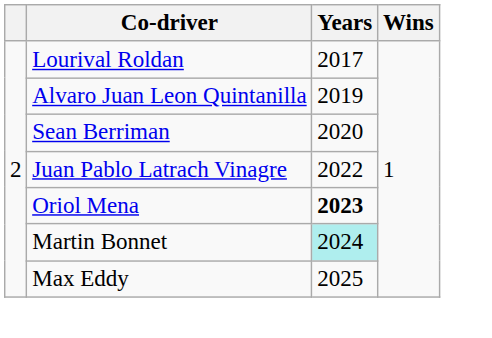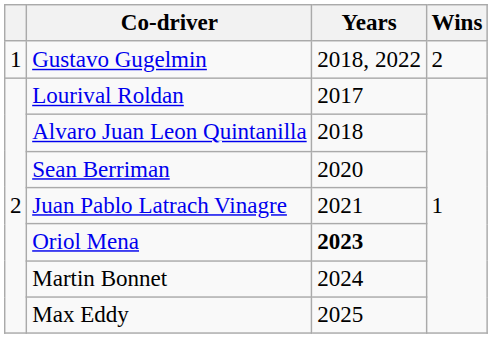+ row: 1 | Gustavo Gugelmin | 2018, 2022 | 2
Alvaro Juan Leon Quintanilla | Years: 2019 -> 2018
Juan Pablo Latrach Vinagre | Years: 2022 -> 2021
Martin Bonnet | Years: paleturquoise background -> no background
